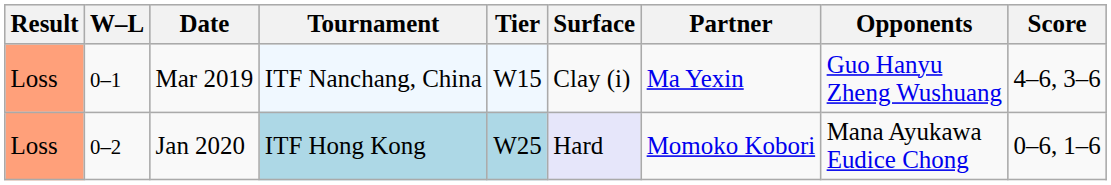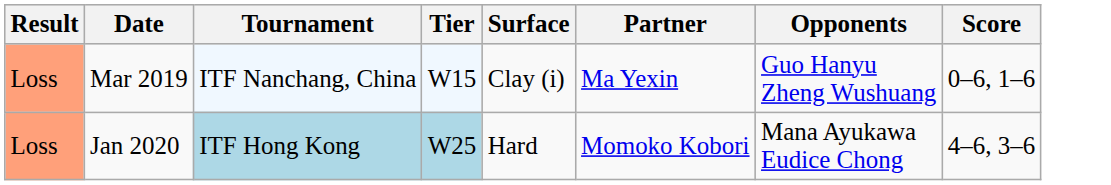- column: W–L | 0–1 | 0–2
Mar 2019 | Score: 4–6, 3–6 -> 0–6, 1–6
Jan 2020 | Surface: lavender background -> no background
Jan 2020 | Score: 0–6, 1–6 -> 4–6, 3–6
